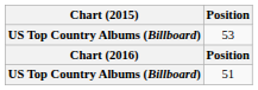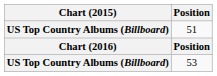rows swapped: 51 <-> 53
